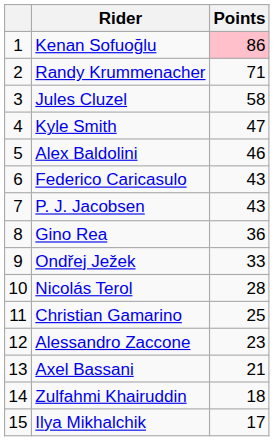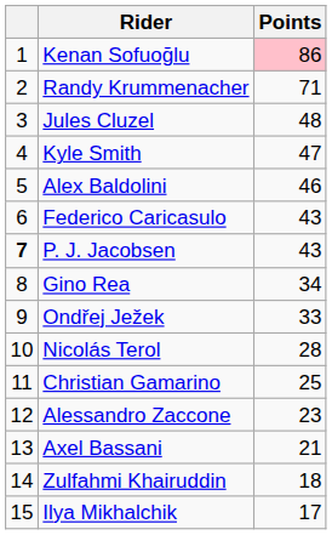Jules Cluzel | Points: 58 -> 48
P. J. Jacobsen | column 1: normal -> bold
Gino Rea | Points: 36 -> 34
